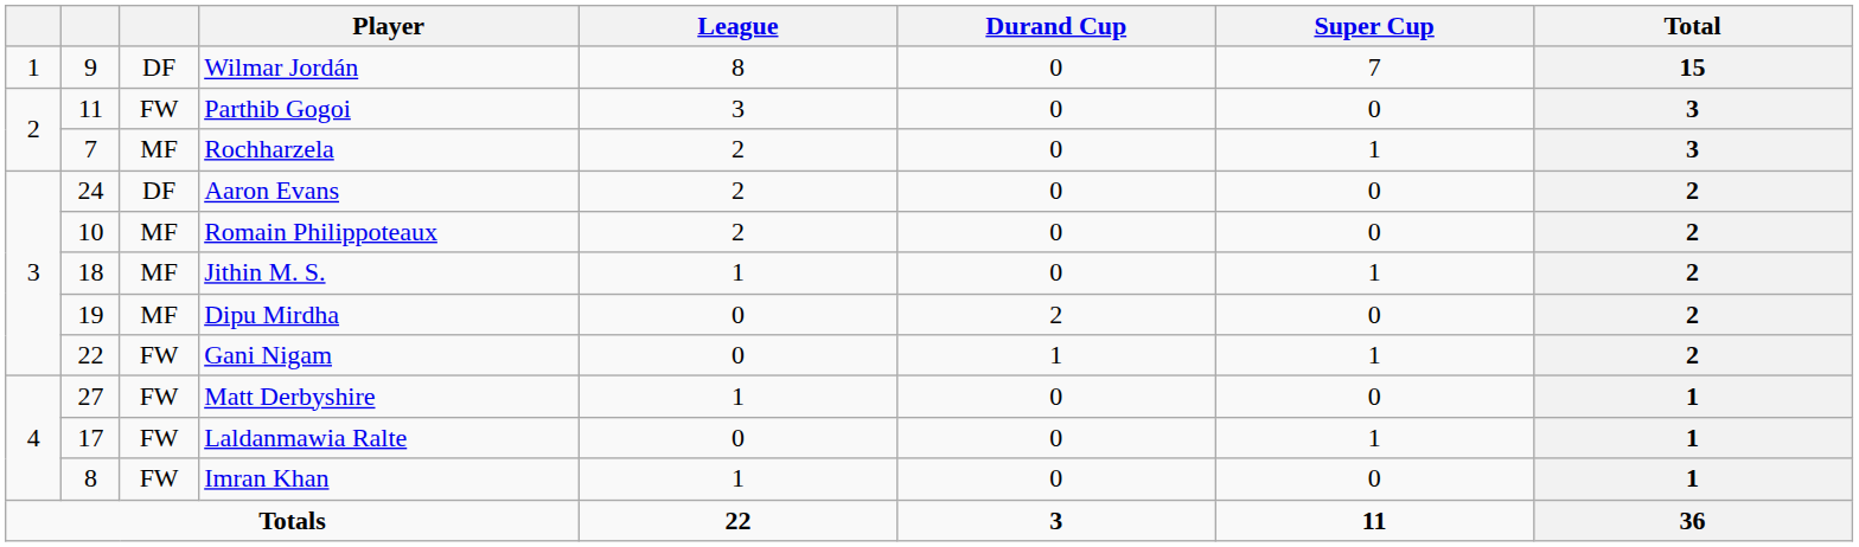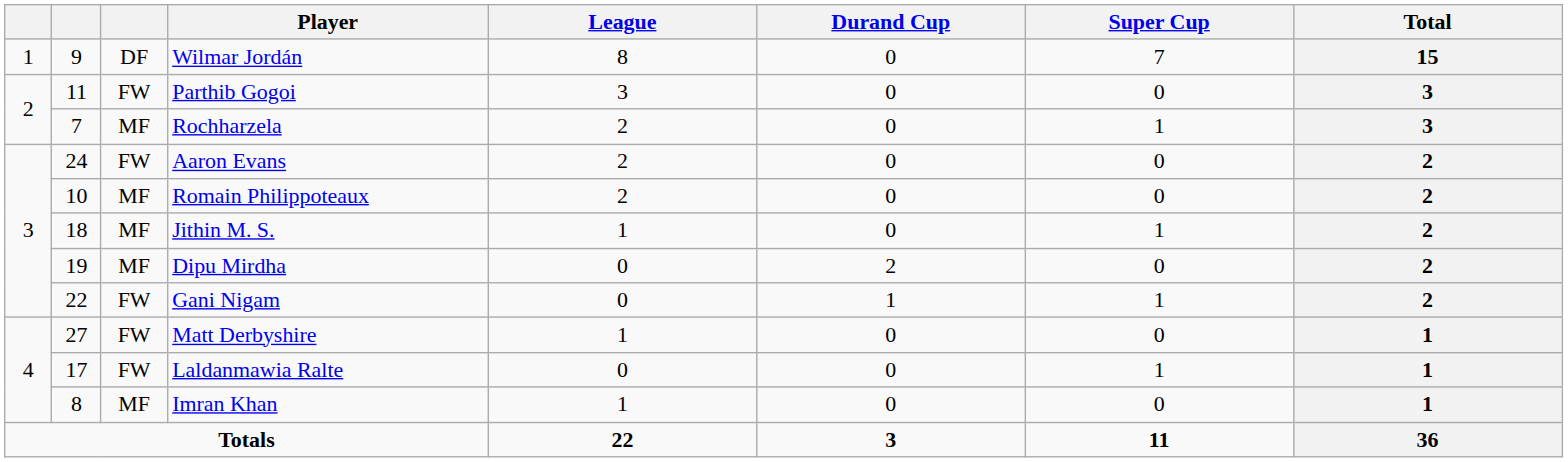Aaron Evans | column 3: DF -> FW
Imran Khan | column 3: FW -> MF
